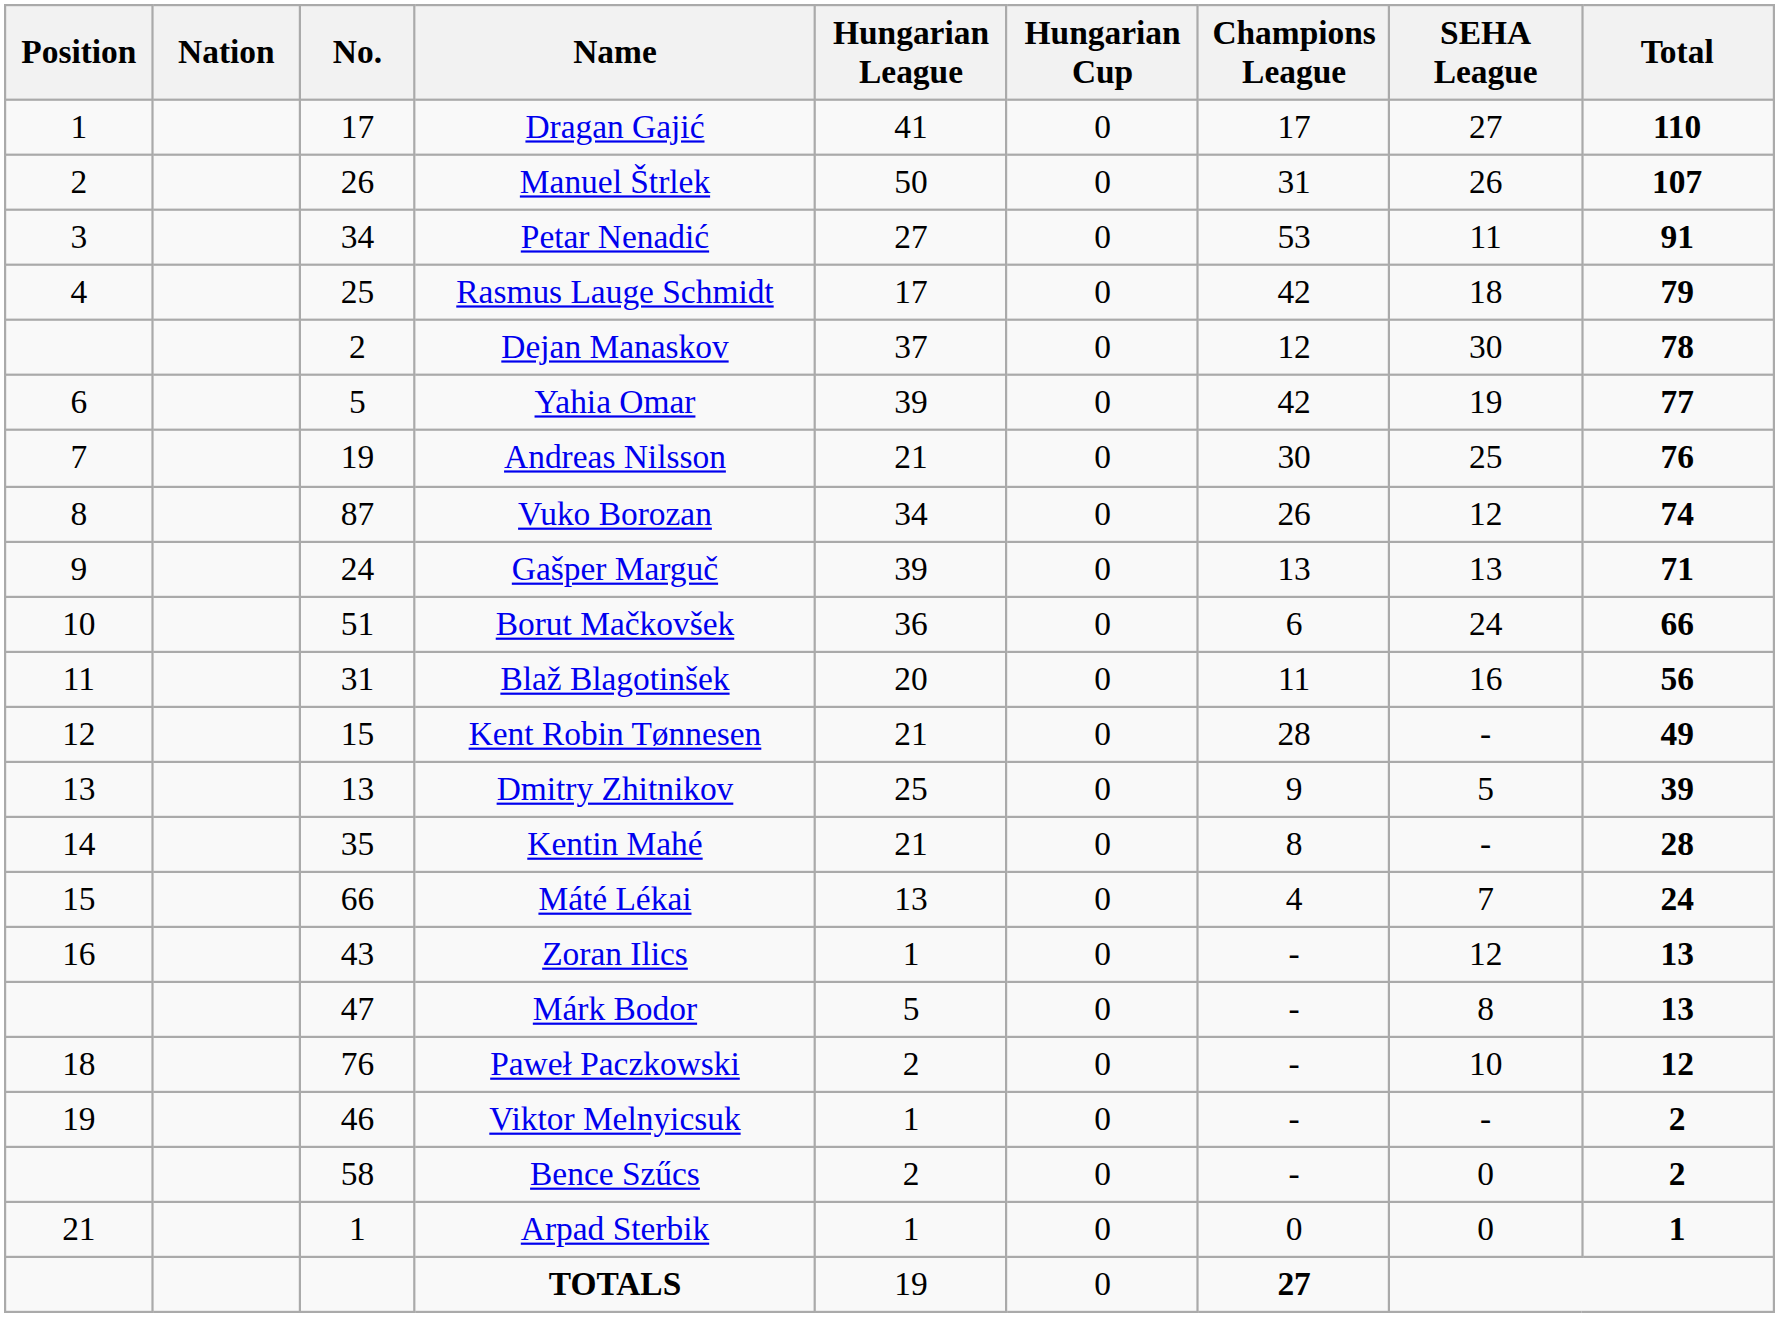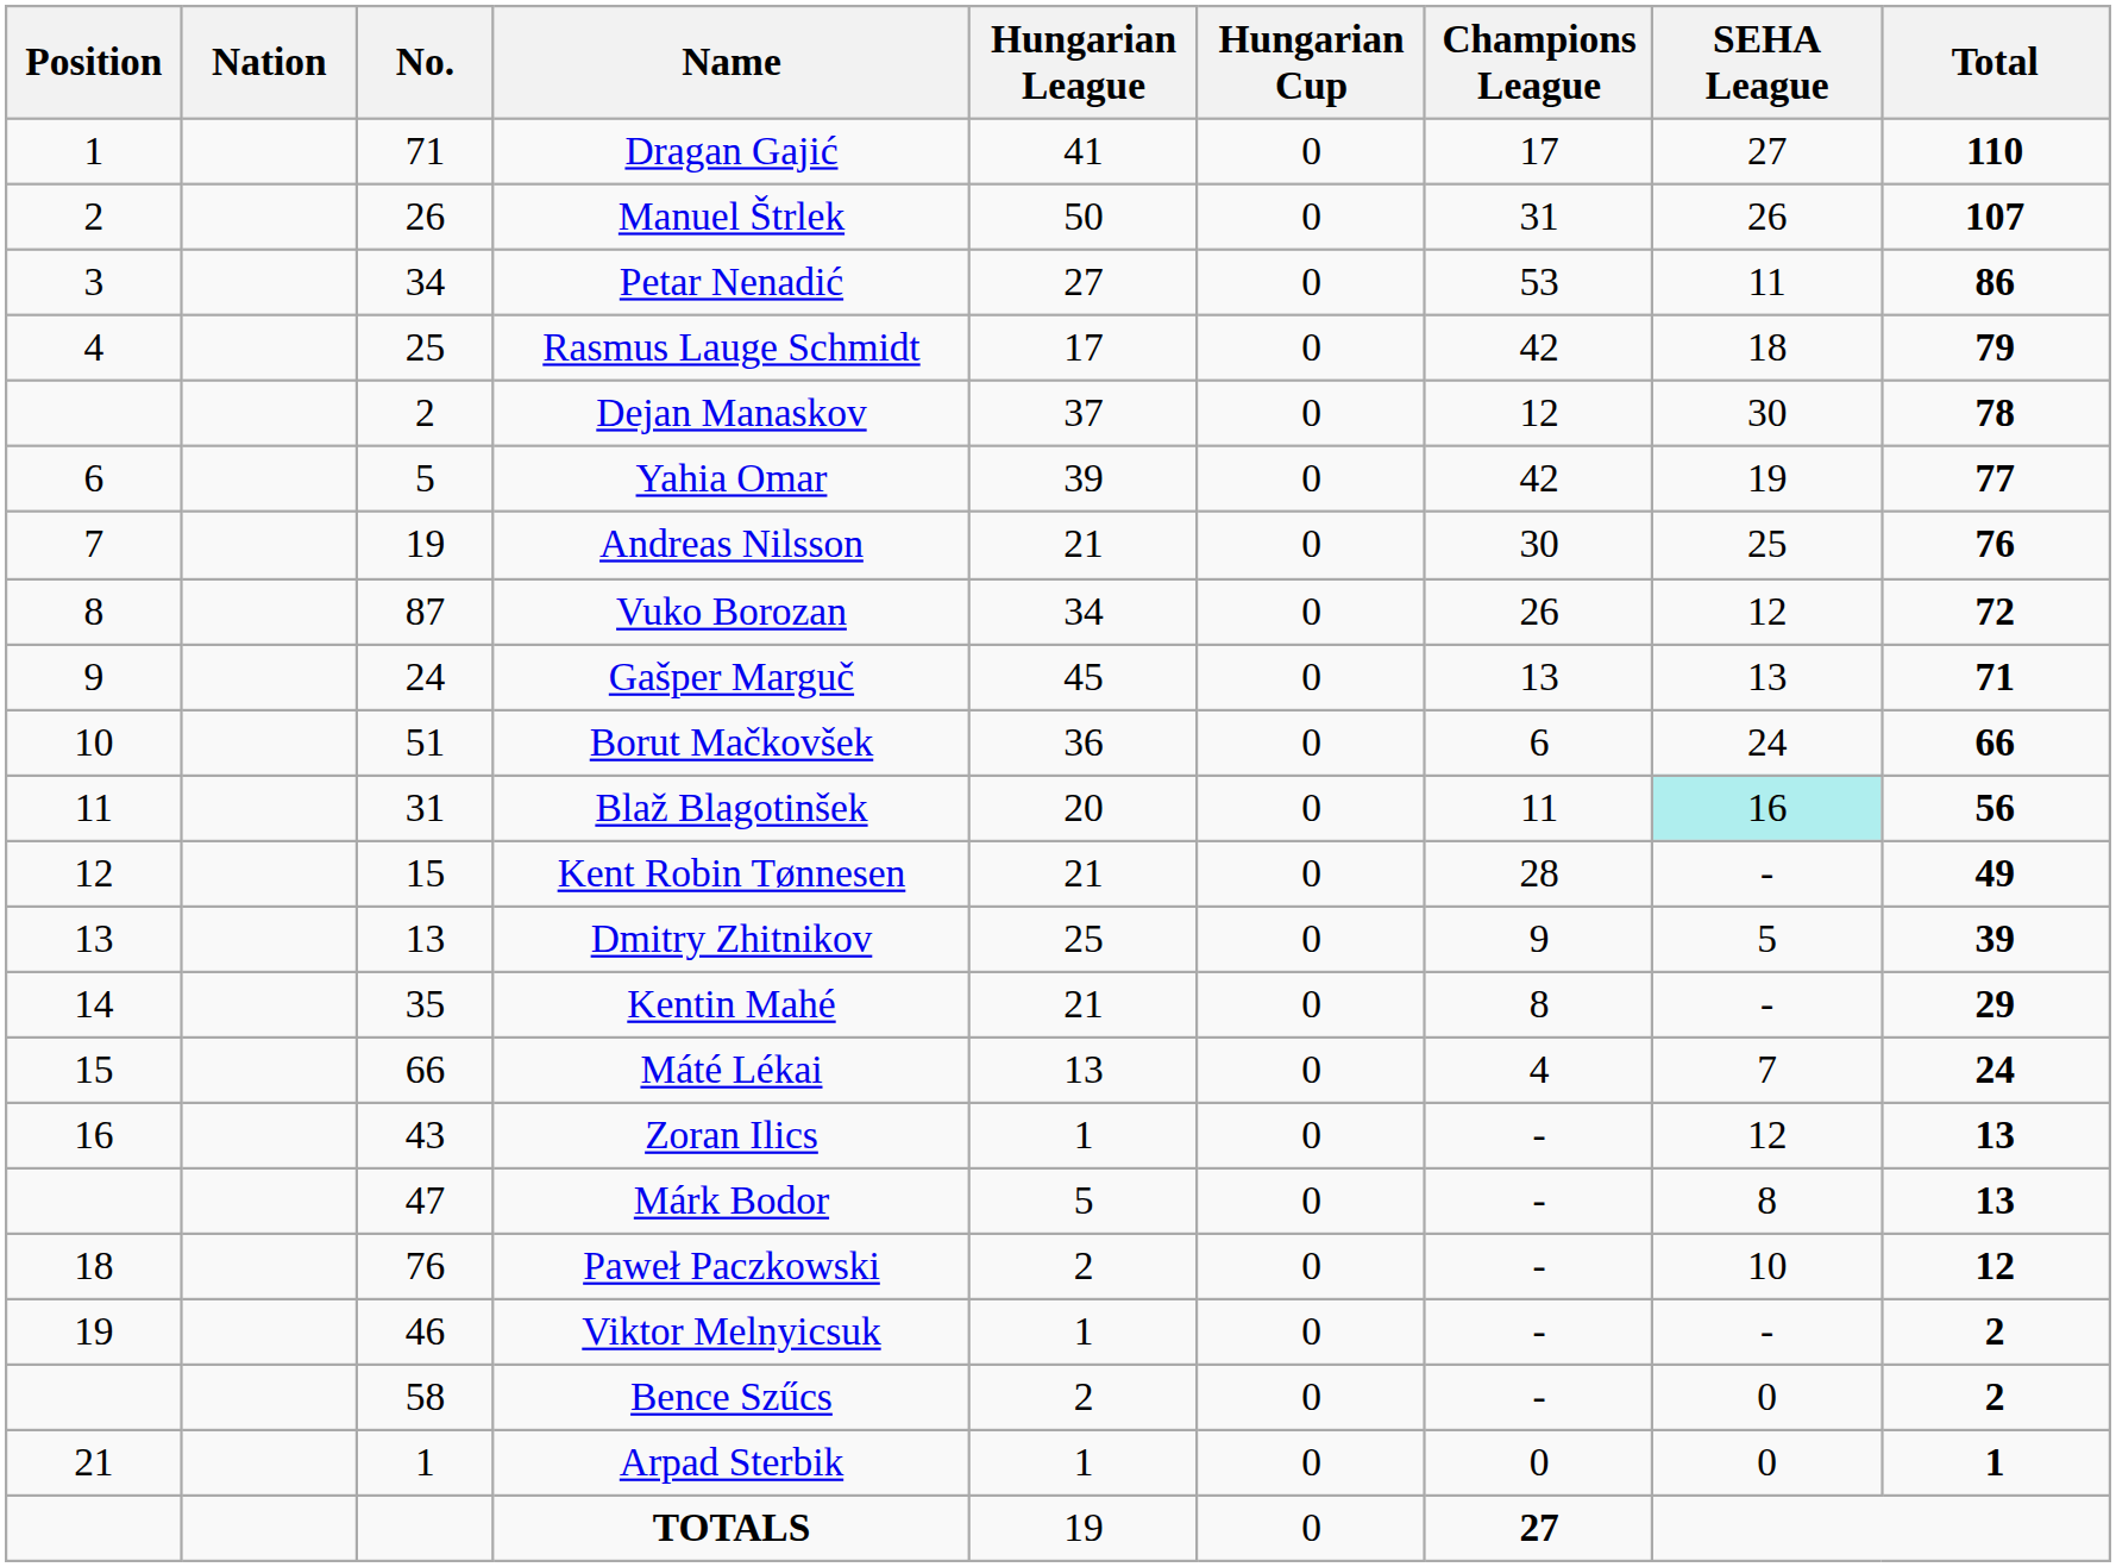Dragan Gajić | No.: 17 -> 71
Petar Nenadić | Total: 91 -> 86
Vuko Borozan | Total: 74 -> 72
Gašper Marguč | Hungarian League: 39 -> 45
Blaž Blagotinšek | SEHA League: no background -> paleturquoise background
Kentin Mahé | Total: 28 -> 29
